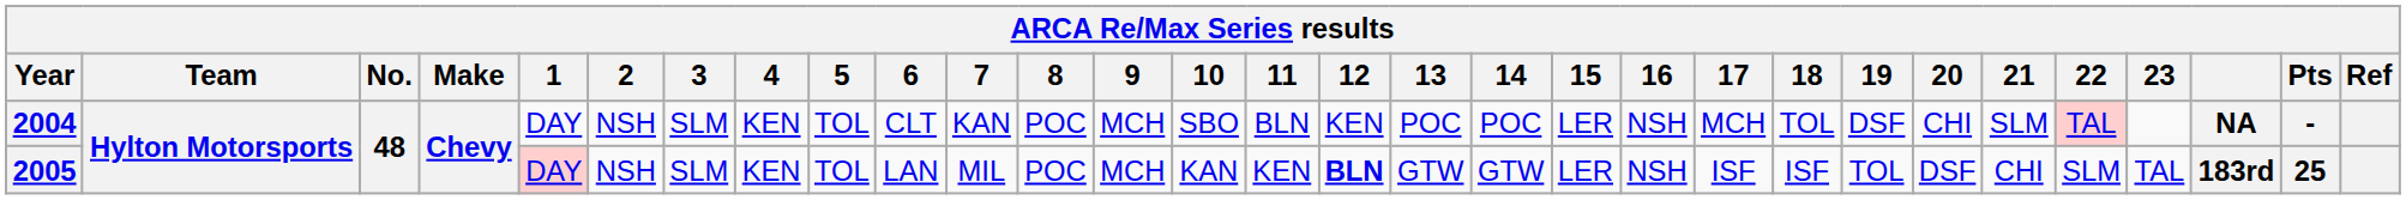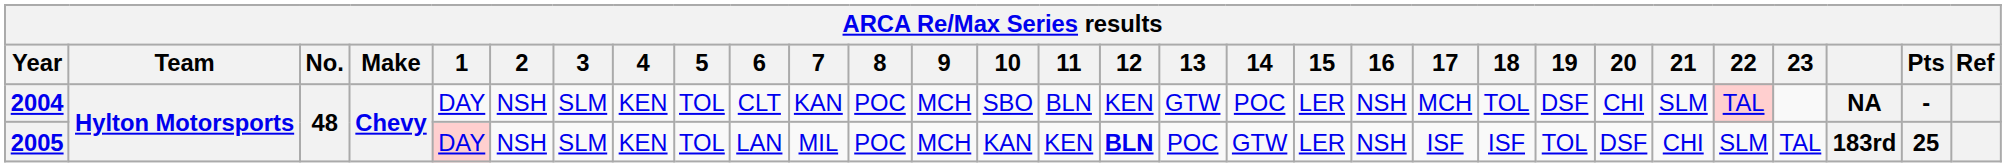2004 | 13: POC -> GTW
2005 | 13: GTW -> POC
